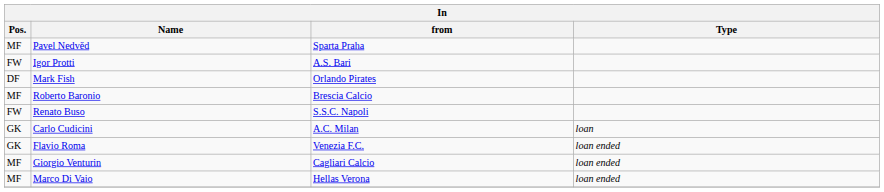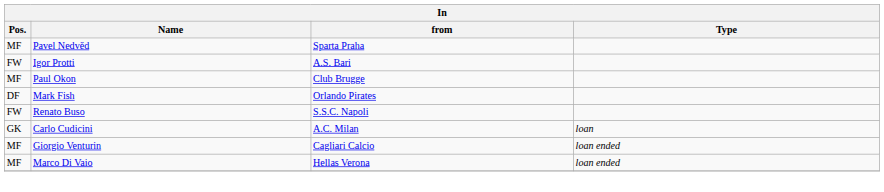+ row: MF | Paul Okon | Club Brugge
- row: MF | Roberto Baronio | Brescia Calcio
- row: GK | Flavio Roma | Venezia F.C. | loan ended
